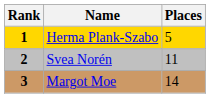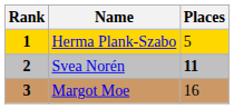Svea Norén | Places: normal -> bold
Margot Moe | Places: 14 -> 16
